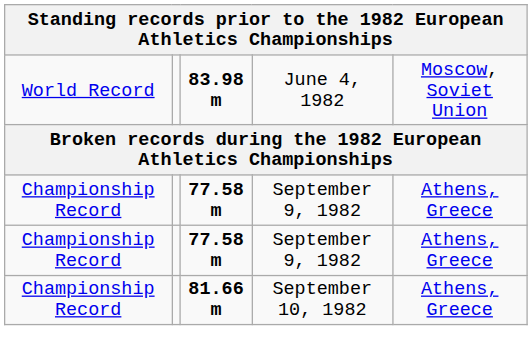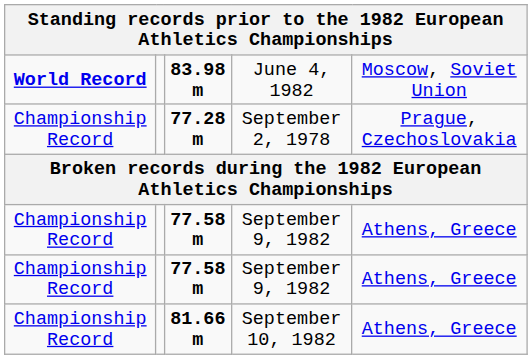83.98 m | column 1: normal -> bold
+ row: Championship Record | 77.28 m | September 2, 1978 | Prague, Czechoslovakia
